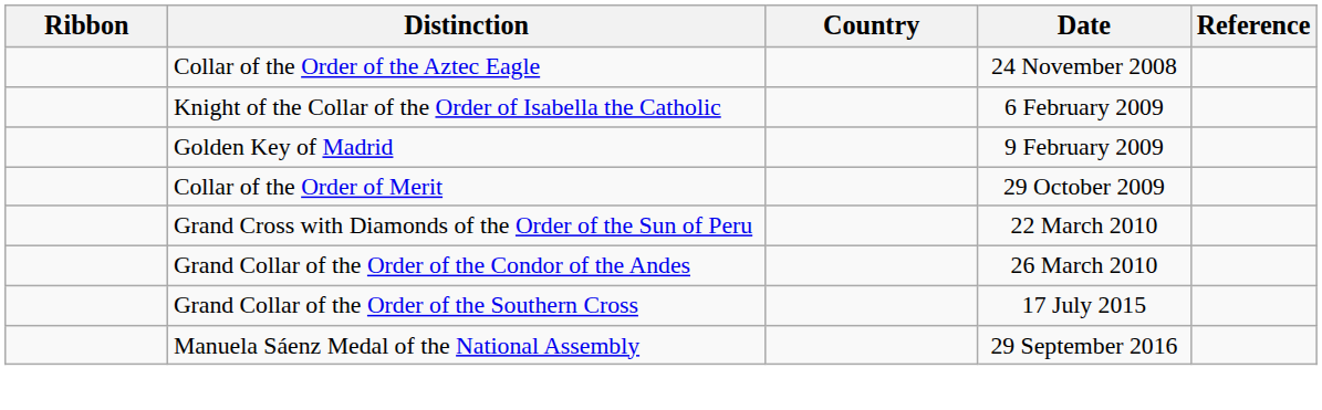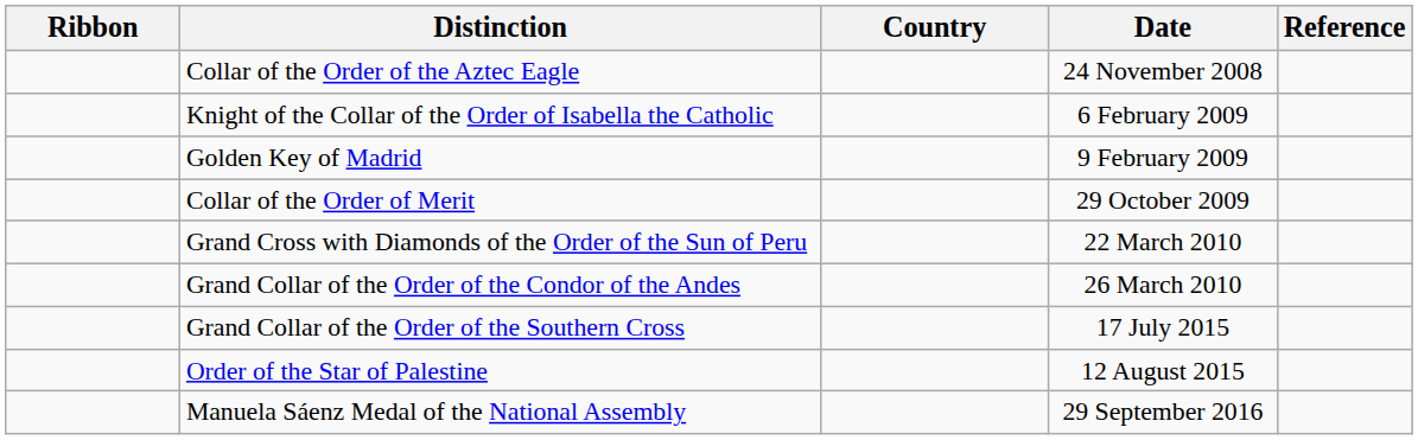+ row: Order of the Star of Palestine | 12 August 2015
